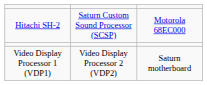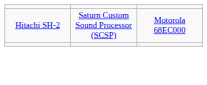- row: Video Display Processor 1 (VDP1) | Video Display Processor 2 (VDP2) | Saturn motherboard
